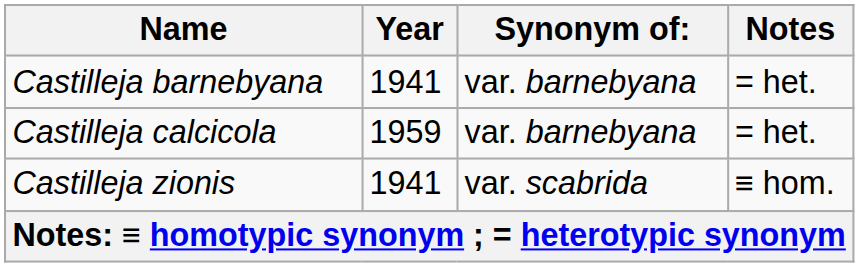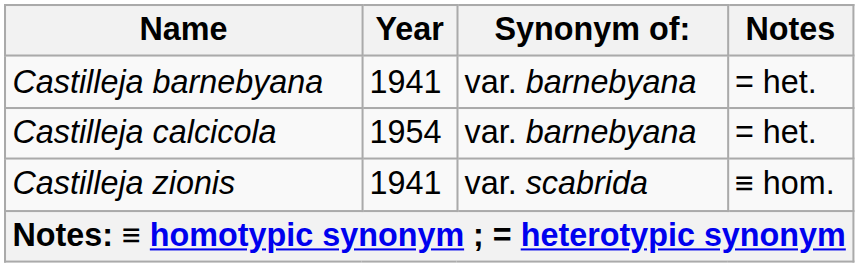Castilleja calcicola | Year: 1959 -> 1954
